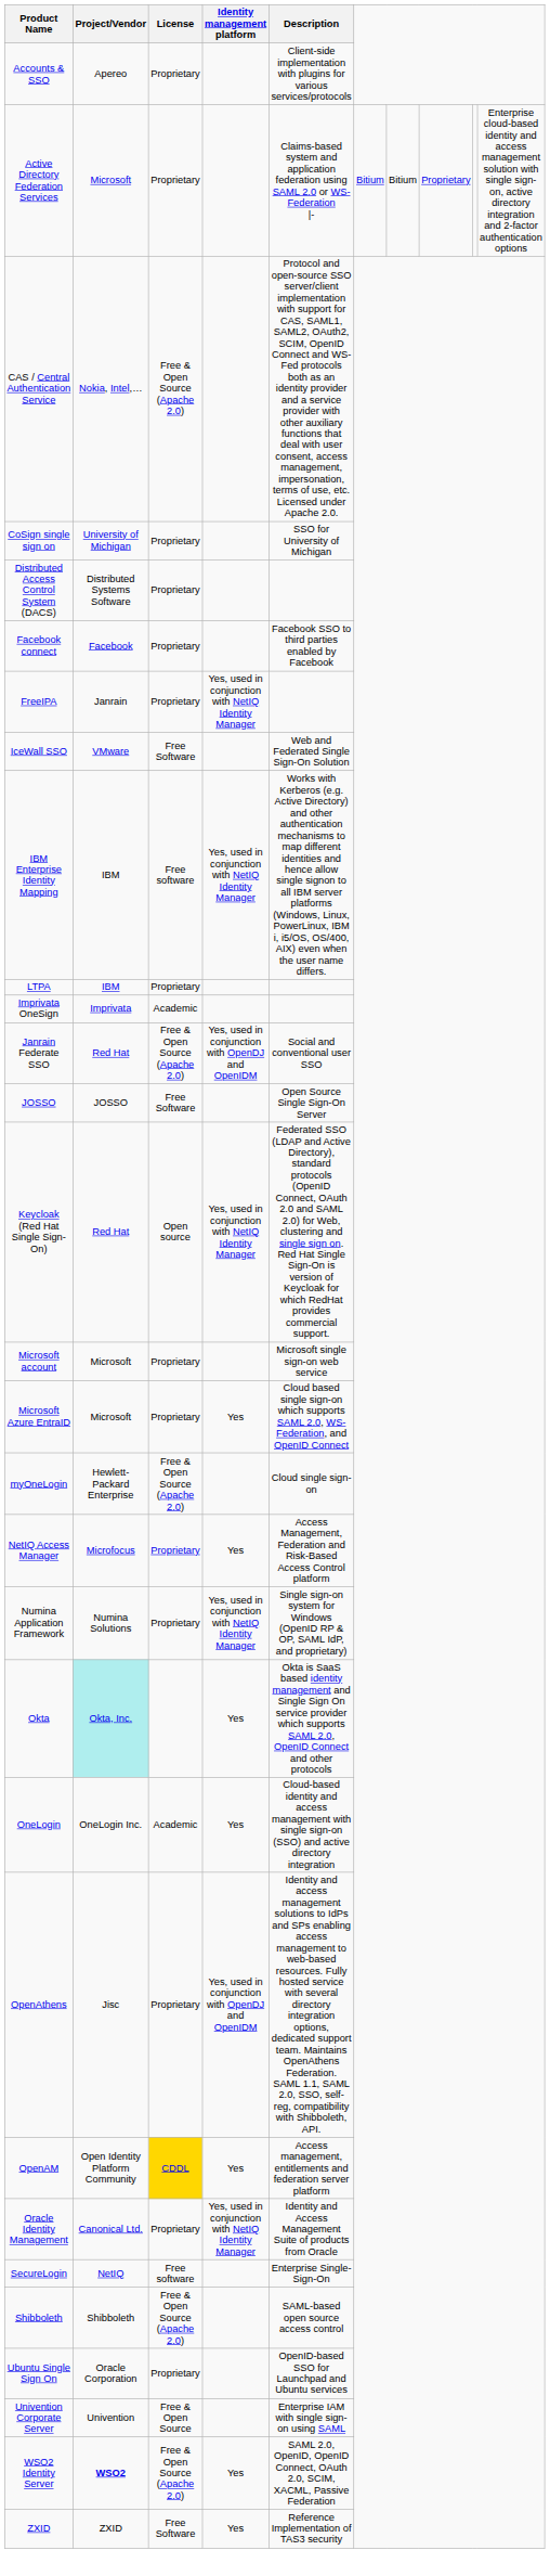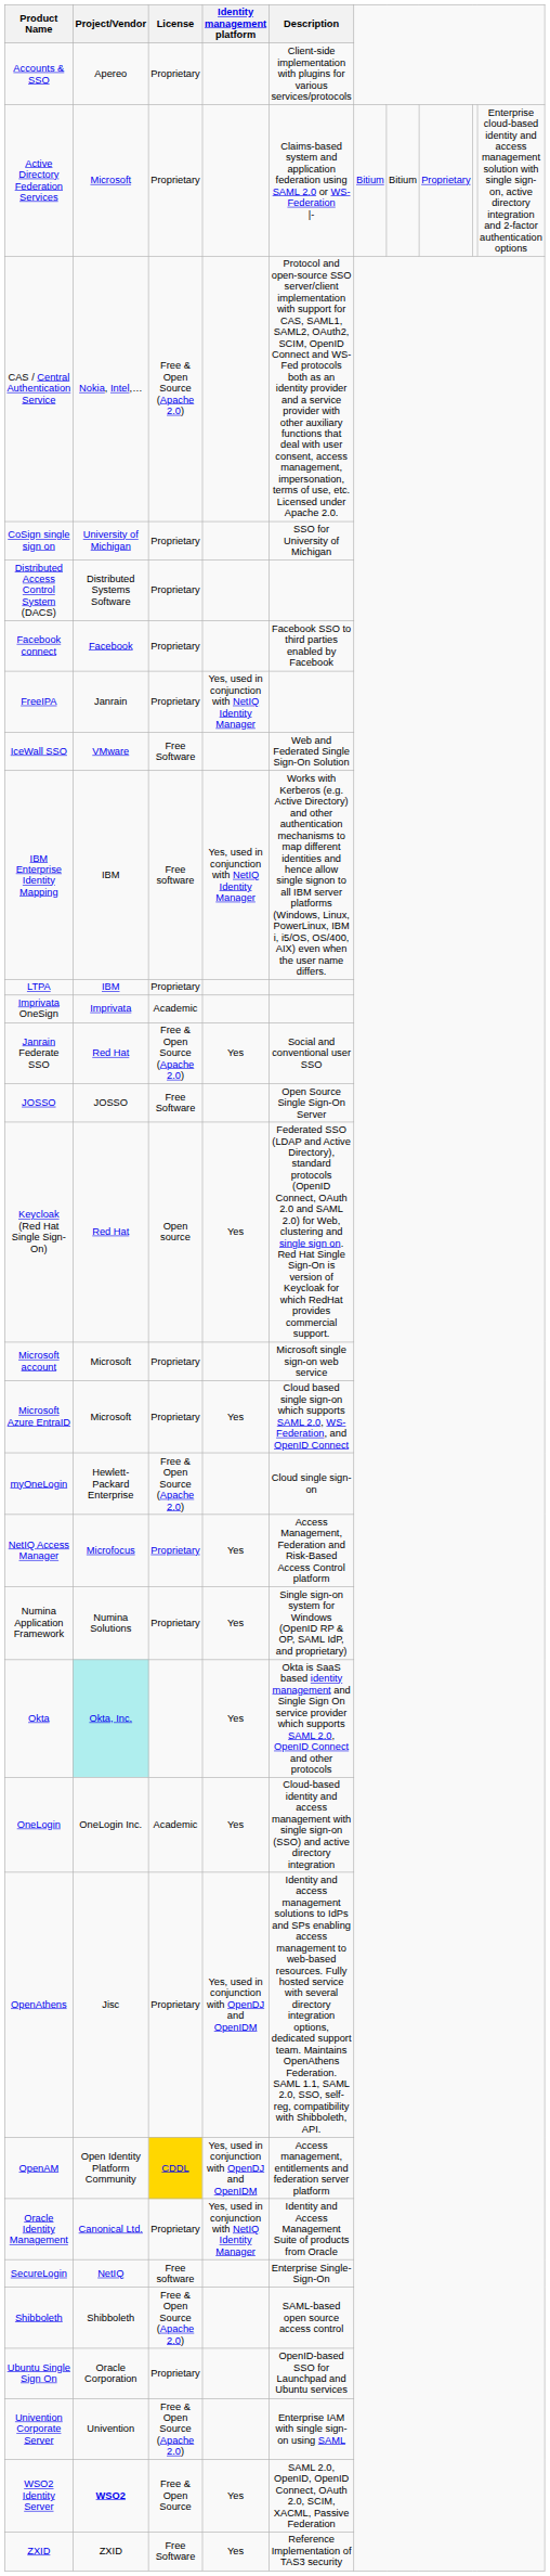Janrain Federate SSO | Identity management platform: Yes, used in conjunction with OpenDJ and OpenIDM -> Yes
Keycloak (Red Hat Single Sign-On) | Identity management platform: Yes, used in conjunction with NetIQ Identity Manager -> Yes
Numina Application Framework | Identity management platform: Yes, used in conjunction with NetIQ Identity Manager -> Yes
OpenAM | Identity management platform: Yes -> Yes, used in conjunction with OpenDJ and OpenIDM
Univention Corporate Server | License: Free & Open Source -> Free & Open Source (Apache 2.0)
WSO2 Identity Server | License: Free & Open Source (Apache 2.0) -> Free & Open Source
